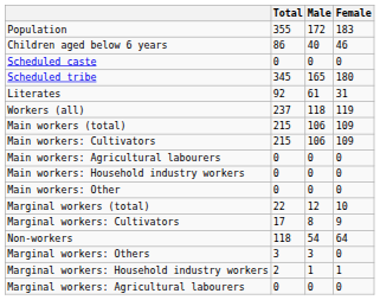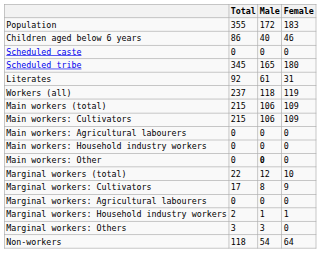Main workers: Other | Male: normal -> bold
rows swapped: Marginal workers: Agricultural labourers <-> Non-workers
rows swapped: Marginal workers: Household industry workers <-> Marginal workers: Others
